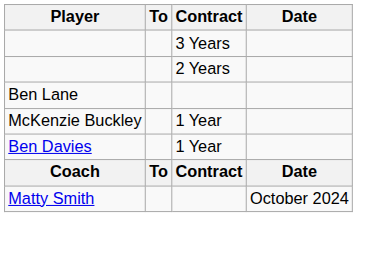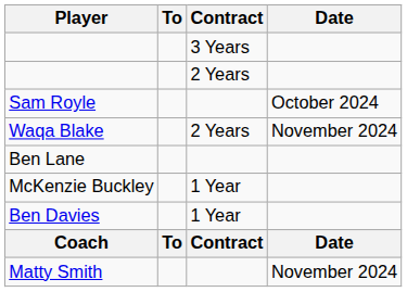+ row: Sam Royle | October 2024
+ row: Waqa Blake | 2 Years | November 2024
Matty Smith | Date: October 2024 -> November 2024
